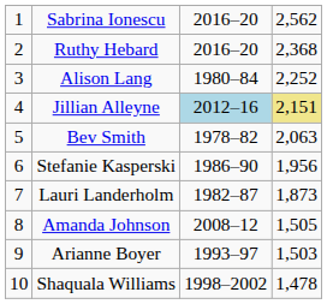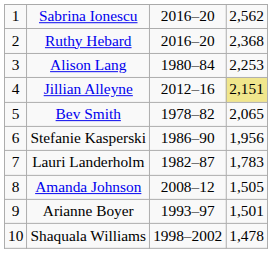Alison Lang | column 4: 2,252 -> 2,253
Jillian Alleyne | column 3: lightblue background -> no background
Bev Smith | column 4: 2,063 -> 2,065
Lauri Landerholm | column 4: 1,873 -> 1,783
Arianne Boyer | column 4: 1,503 -> 1,501
